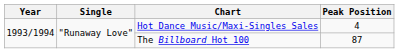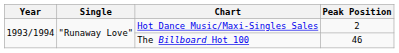Hot Dance Music/Maxi-Singles Sales | Peak Position: 4 -> 2
The Billboard Hot 100 | Peak Position: 87 -> 46
